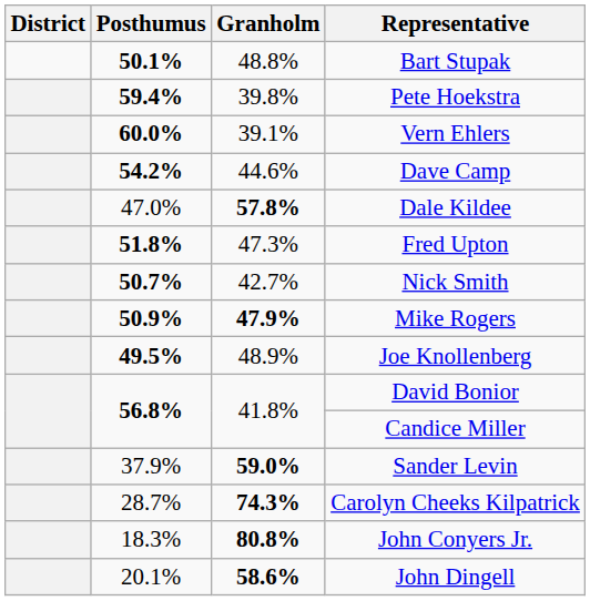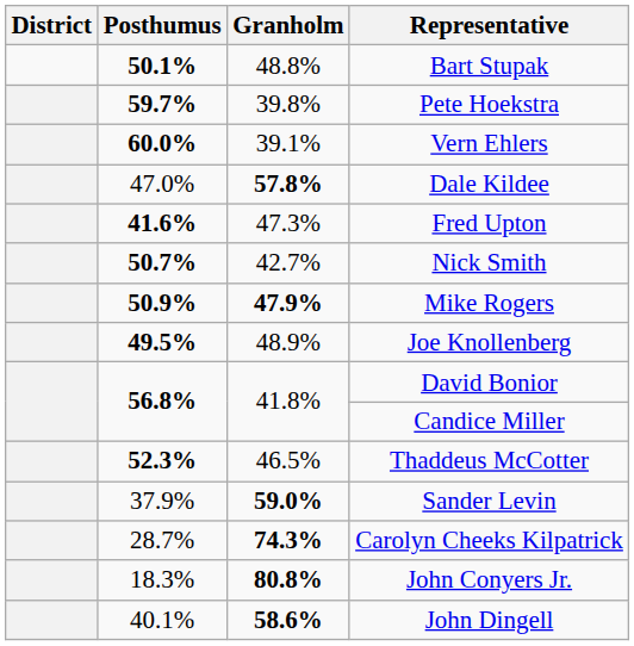Pete Hoekstra | Posthumus: 59.4% -> 59.7%
- row: 54.2% | 44.6% | Dave Camp
Fred Upton | Posthumus: 51.8% -> 41.6%
+ row: 52.3% | 46.5% | Thaddeus McCotter
John Dingell | Posthumus: 20.1% -> 40.1%
